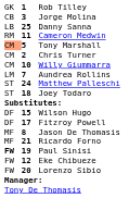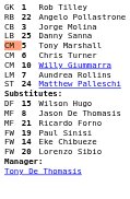+ row: RB | 22 | Angelo Pollastrone
- row: RM | 11 | Cameron Medwin
Chris Turner | column 2: 2 -> 6
- row: ST | 18 | Joey Todaro
- row: DF | 17 | Fitzroy Powell
Paul Sinisi | column 1: bold -> normal
Eke Chibueze | column 2: 12 -> 14
